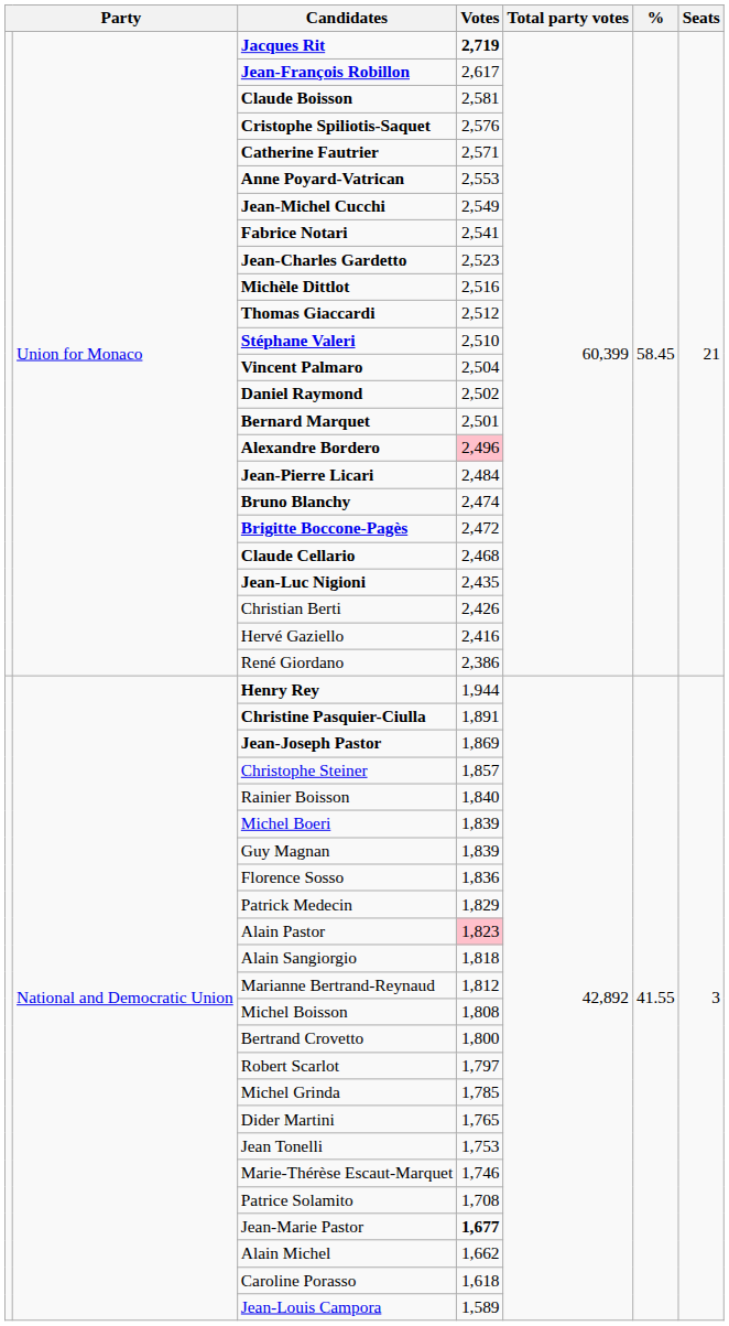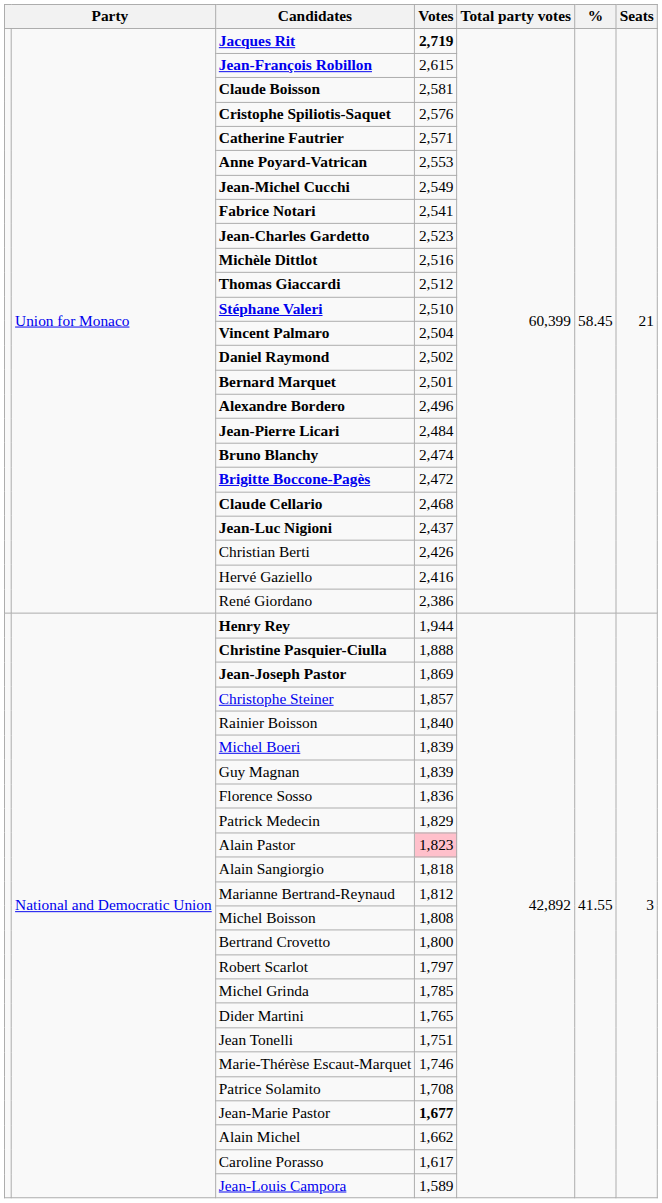Jean-François Robillon | Votes: 2,617 -> 2,615
Alexandre Bordero | Votes: pink background -> no background
Jean-Luc Nigioni | Votes: 2,435 -> 2,437
Christine Pasquier-Ciulla | Votes: 1,891 -> 1,888
Jean Tonelli | Votes: 1,753 -> 1,751
Caroline Porasso | Votes: 1,618 -> 1,617
